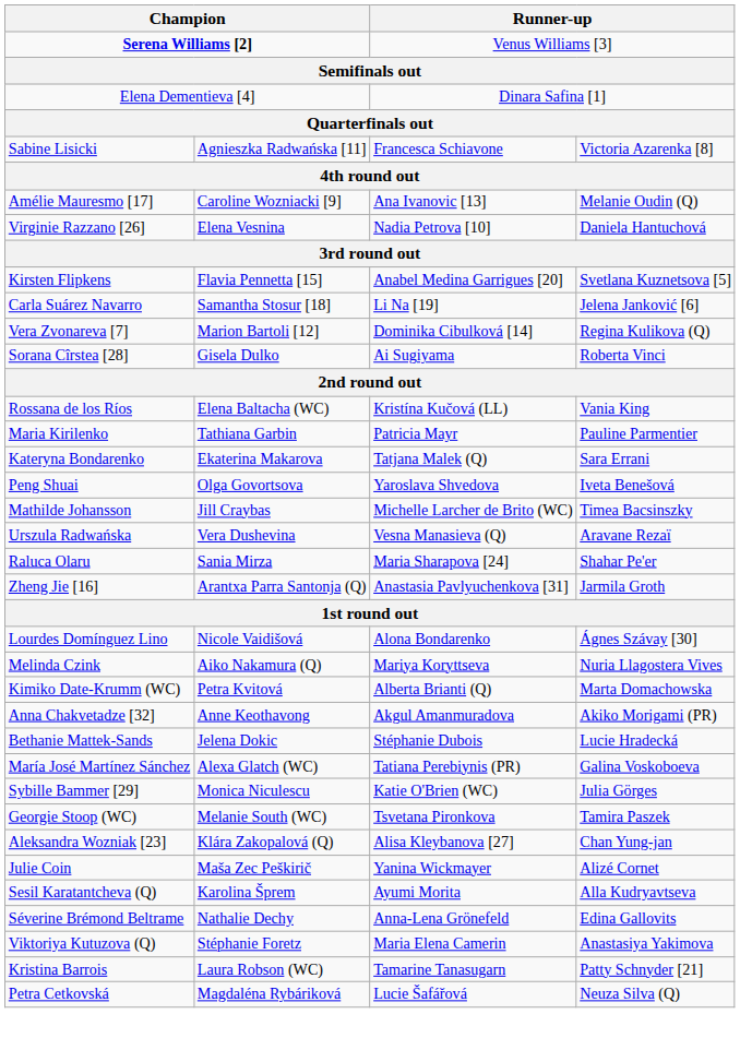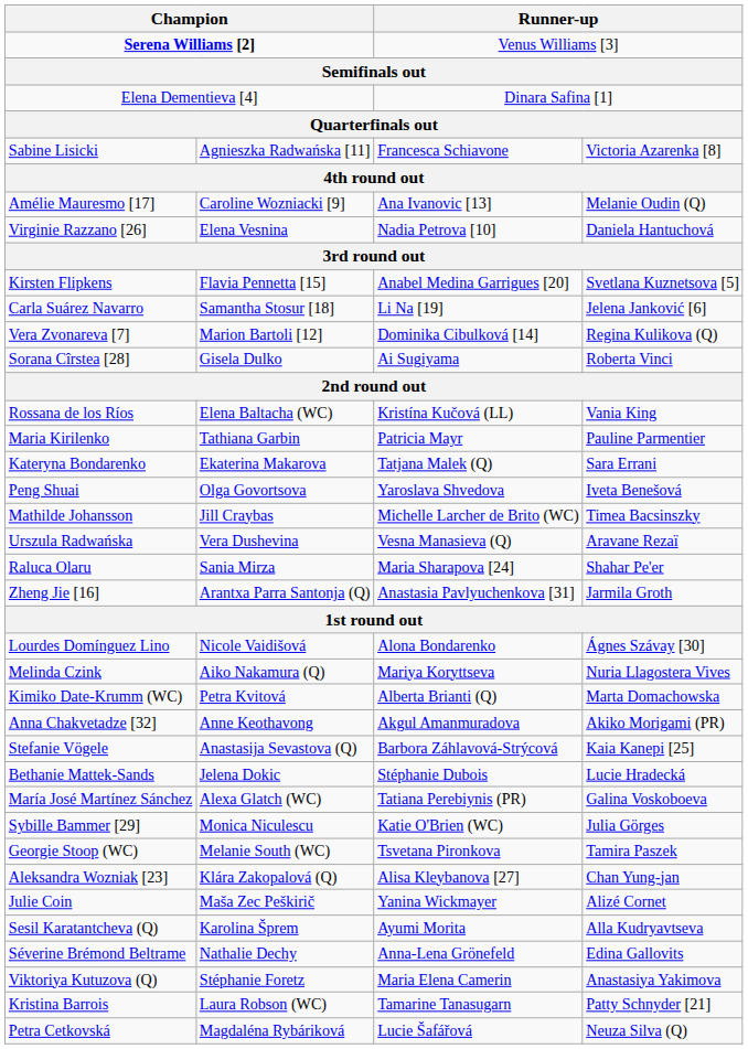+ row: Stefanie Vögele | Anastasija Sevastova (Q) | Barbora Záhlavová-Strýcová | Kaia Kanepi [25]
